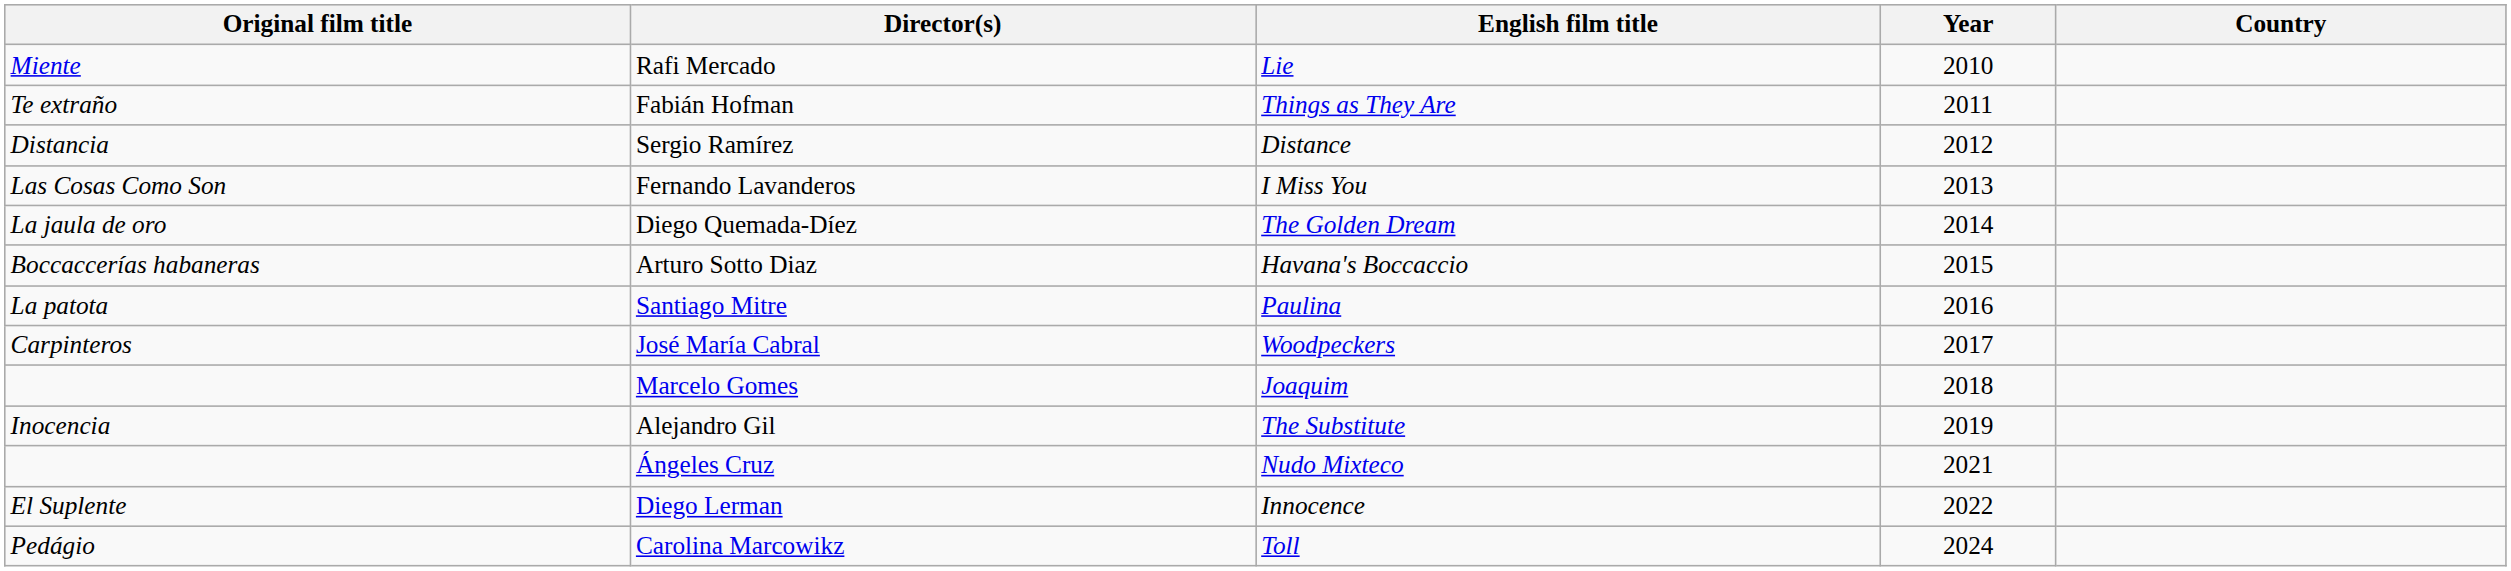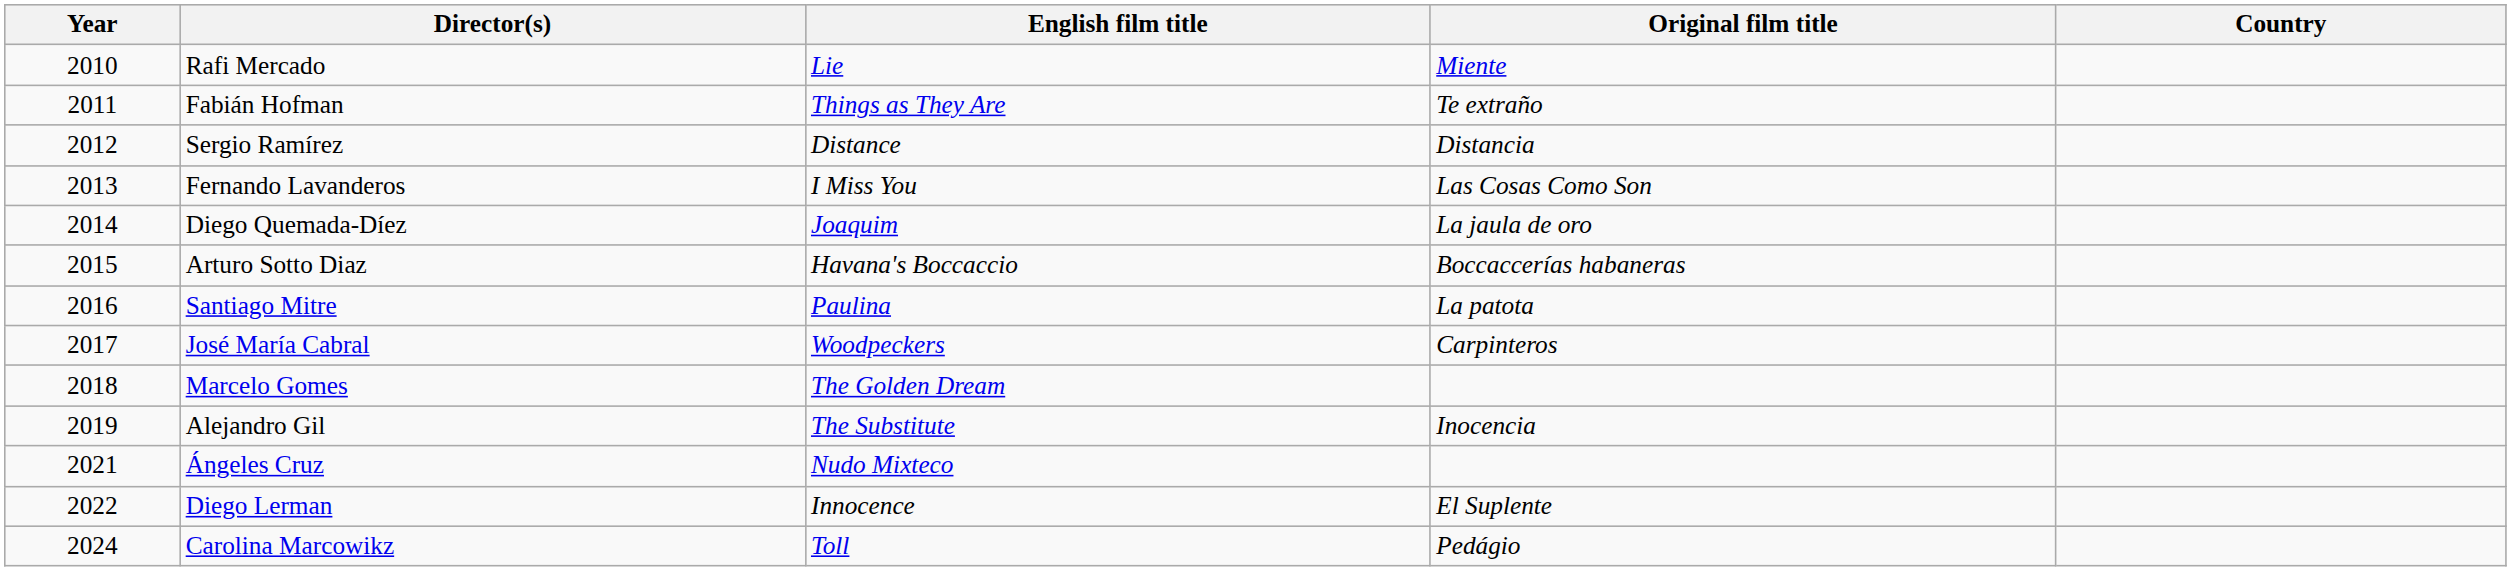columns swapped: Year <-> Original film title
Diego Quemada-Díez | English film title: The Golden Dream -> Joaquim
Marcelo Gomes | English film title: Joaquim -> The Golden Dream
